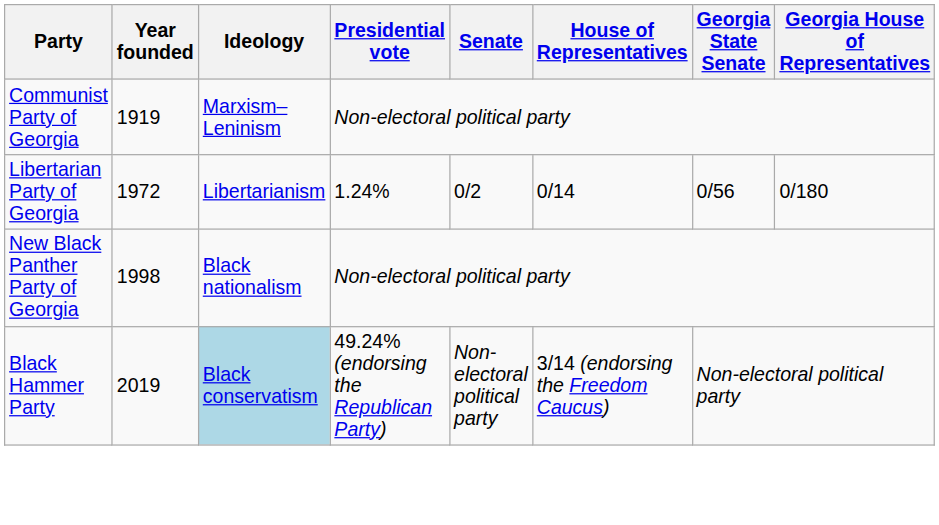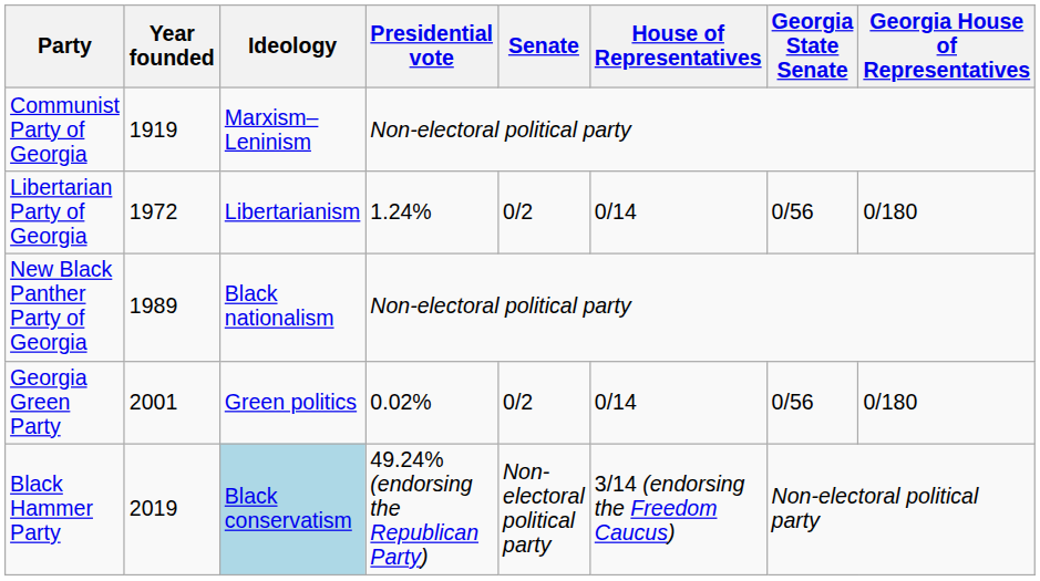New Black Panther Party of Georgia | Year founded: 1998 -> 1989
+ row: Georgia Green Party | 2001 | Green politics | 0.02% | 0/2 | 0/14 | 0/56 | 0/180
